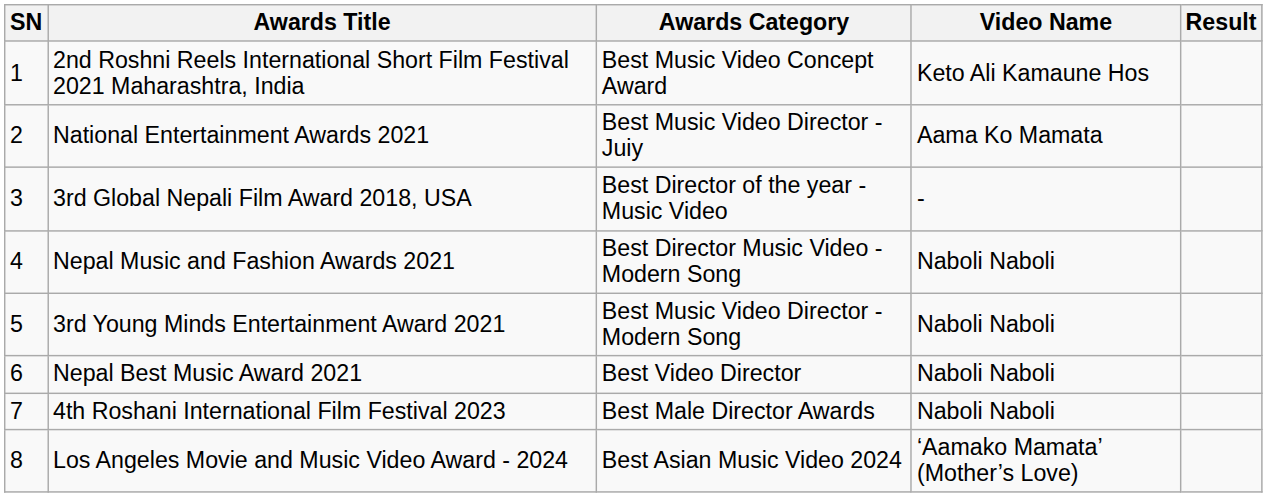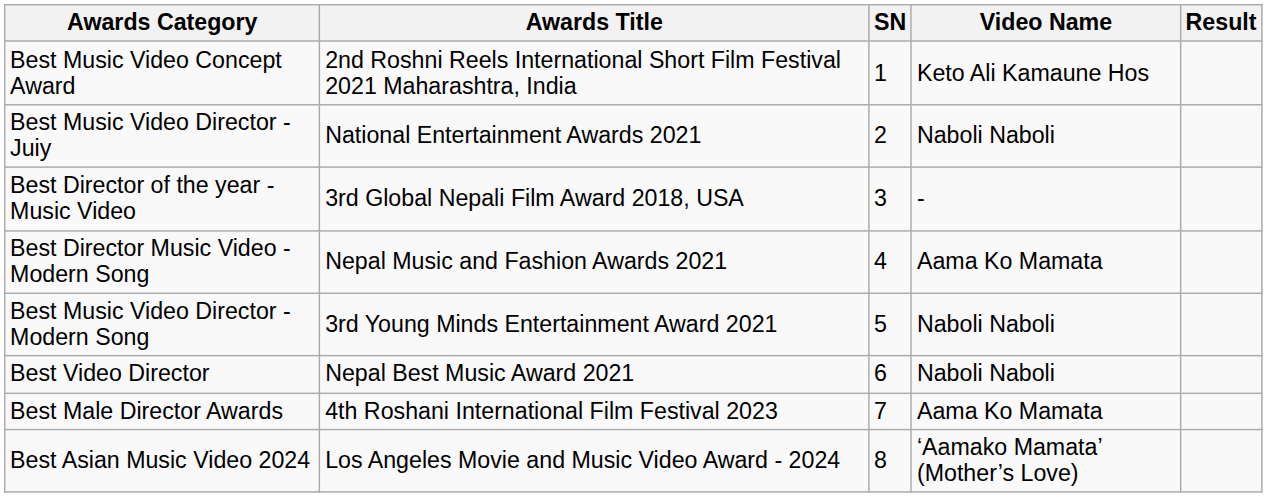columns swapped: SN <-> Awards Category
National Entertainment Awards 2021 | Video Name: Aama Ko Mamata -> Naboli Naboli
Nepal Music and Fashion Awards 2021 | Video Name: Naboli Naboli -> Aama Ko Mamata
4th Roshani International Film Festival 2023 | Video Name: Naboli Naboli -> Aama Ko Mamata
